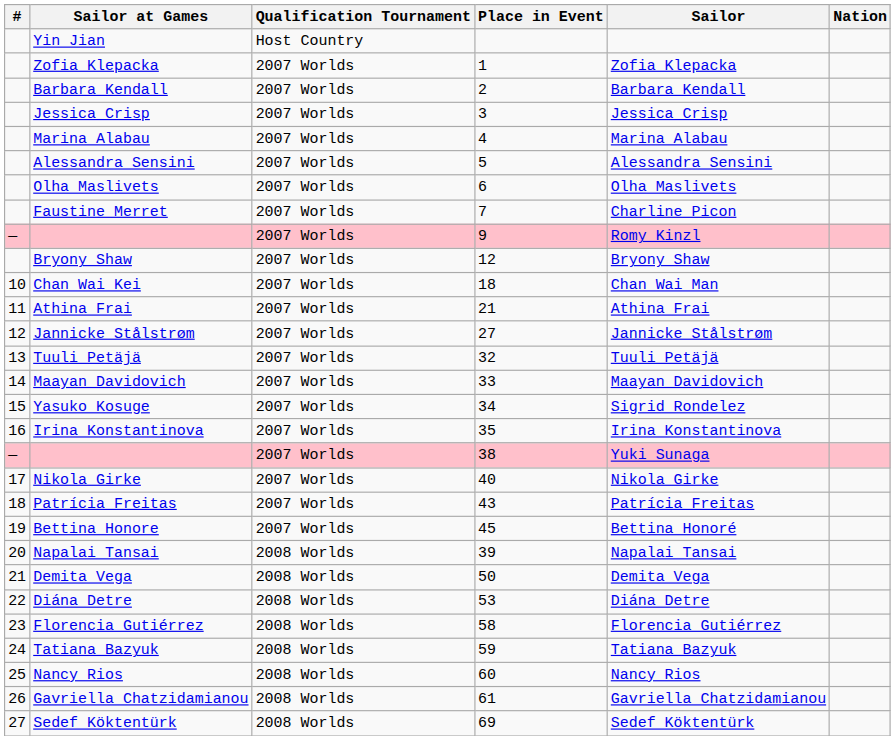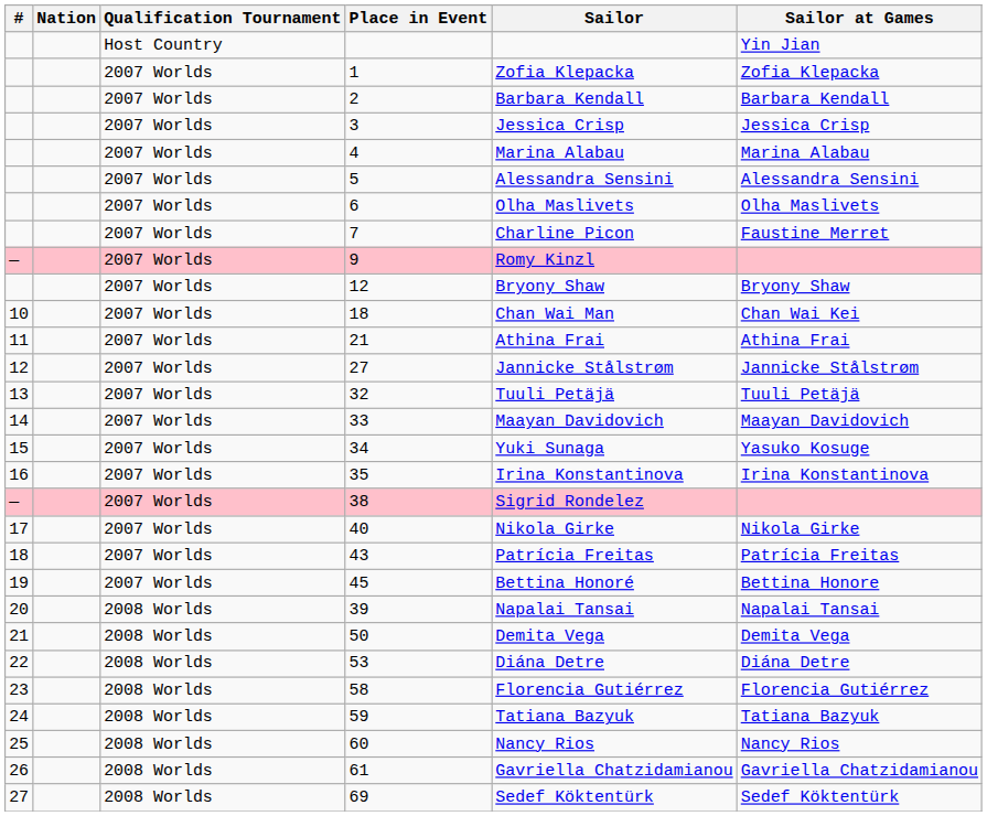columns swapped: Nation <-> Sailor at Games
34 | Sailor: Sigrid Rondelez -> Yuki Sunaga
38 | Sailor: Yuki Sunaga -> Sigrid Rondelez
